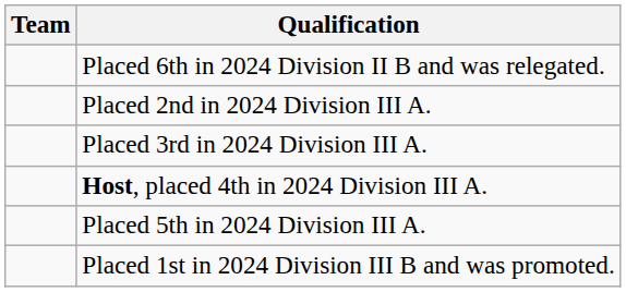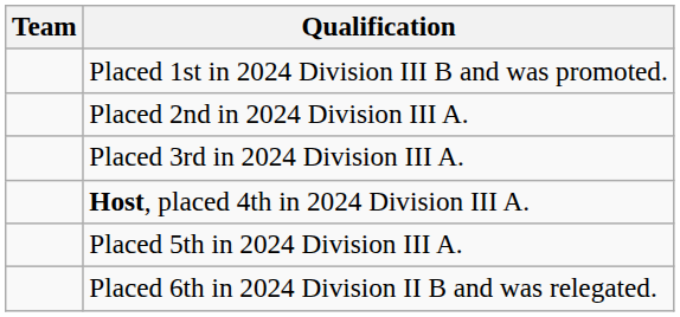rows swapped: Placed 6th in 2024 Division II B and was relegated. <-> Placed 1st in 2024 Division III B and was promoted.
